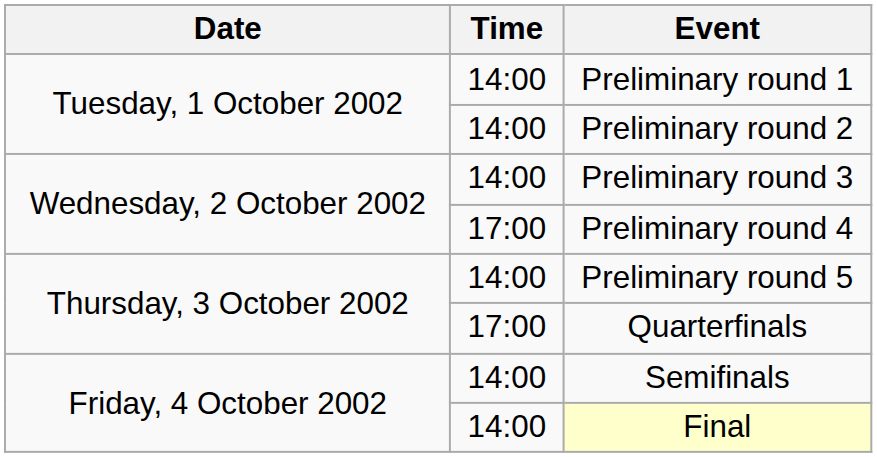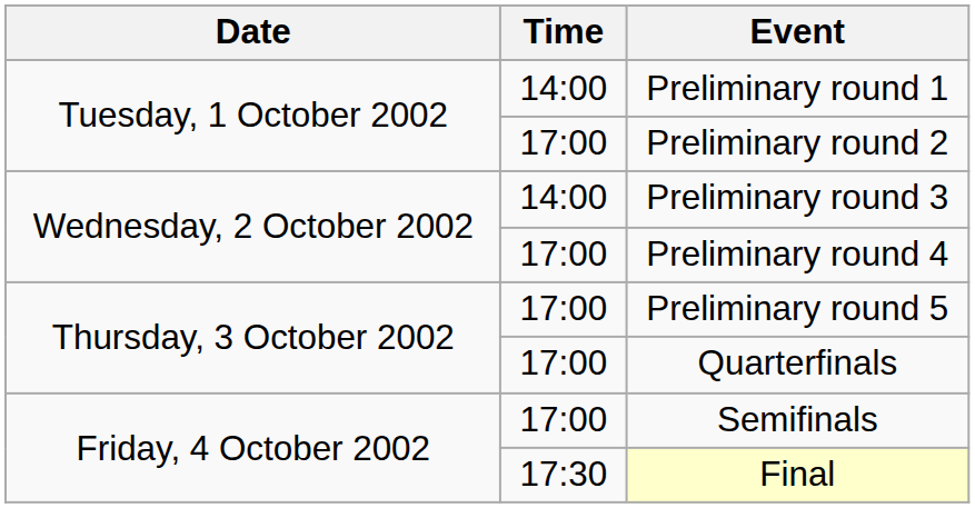Preliminary round 2 | Time: 14:00 -> 17:00
Preliminary round 5 | Time: 14:00 -> 17:00
Semifinals | Time: 14:00 -> 17:00
Final | Time: 14:00 -> 17:30
